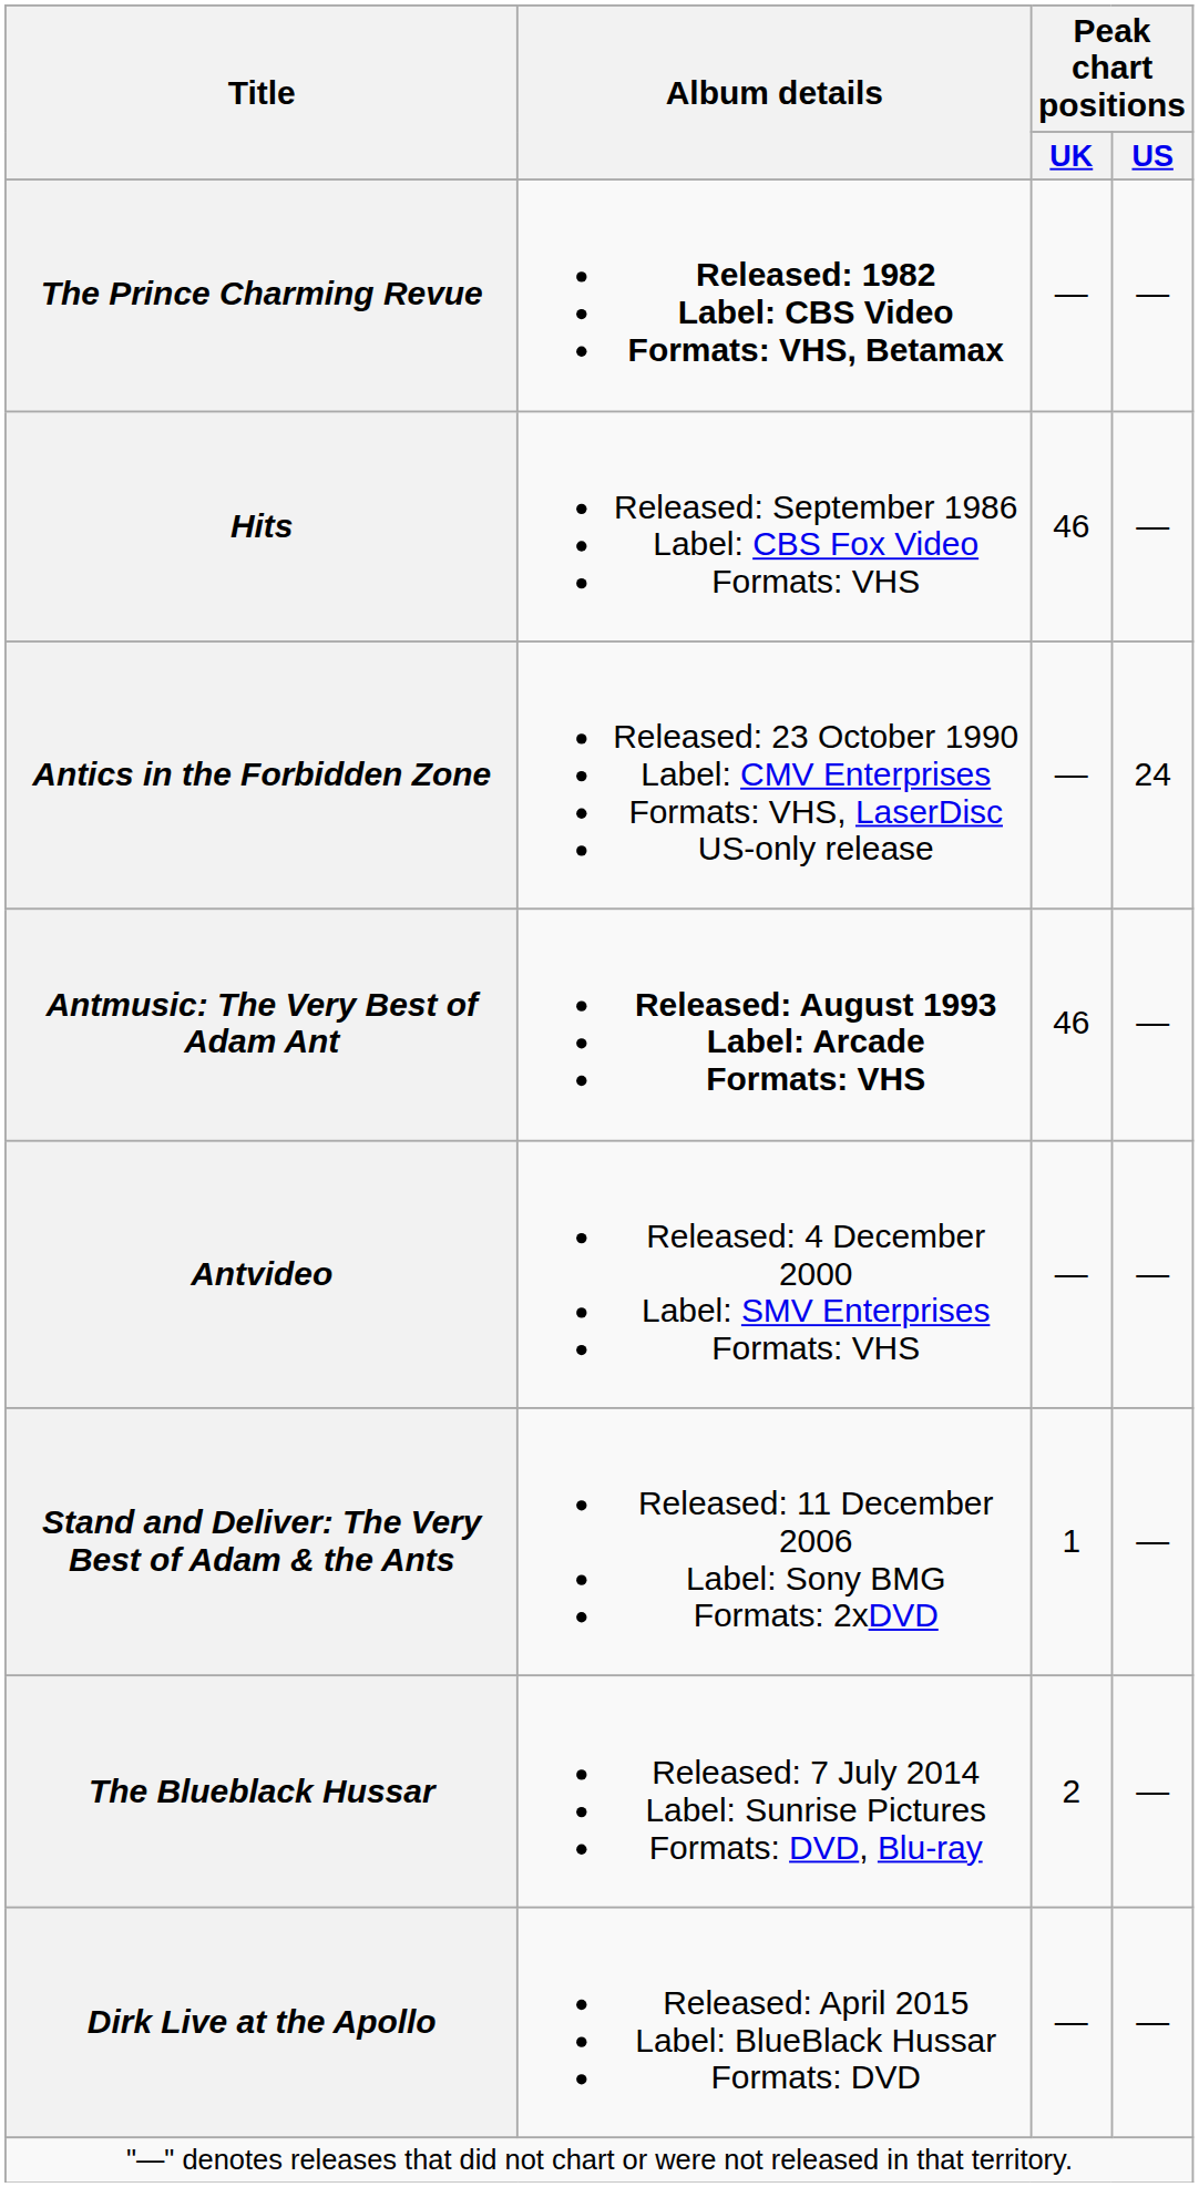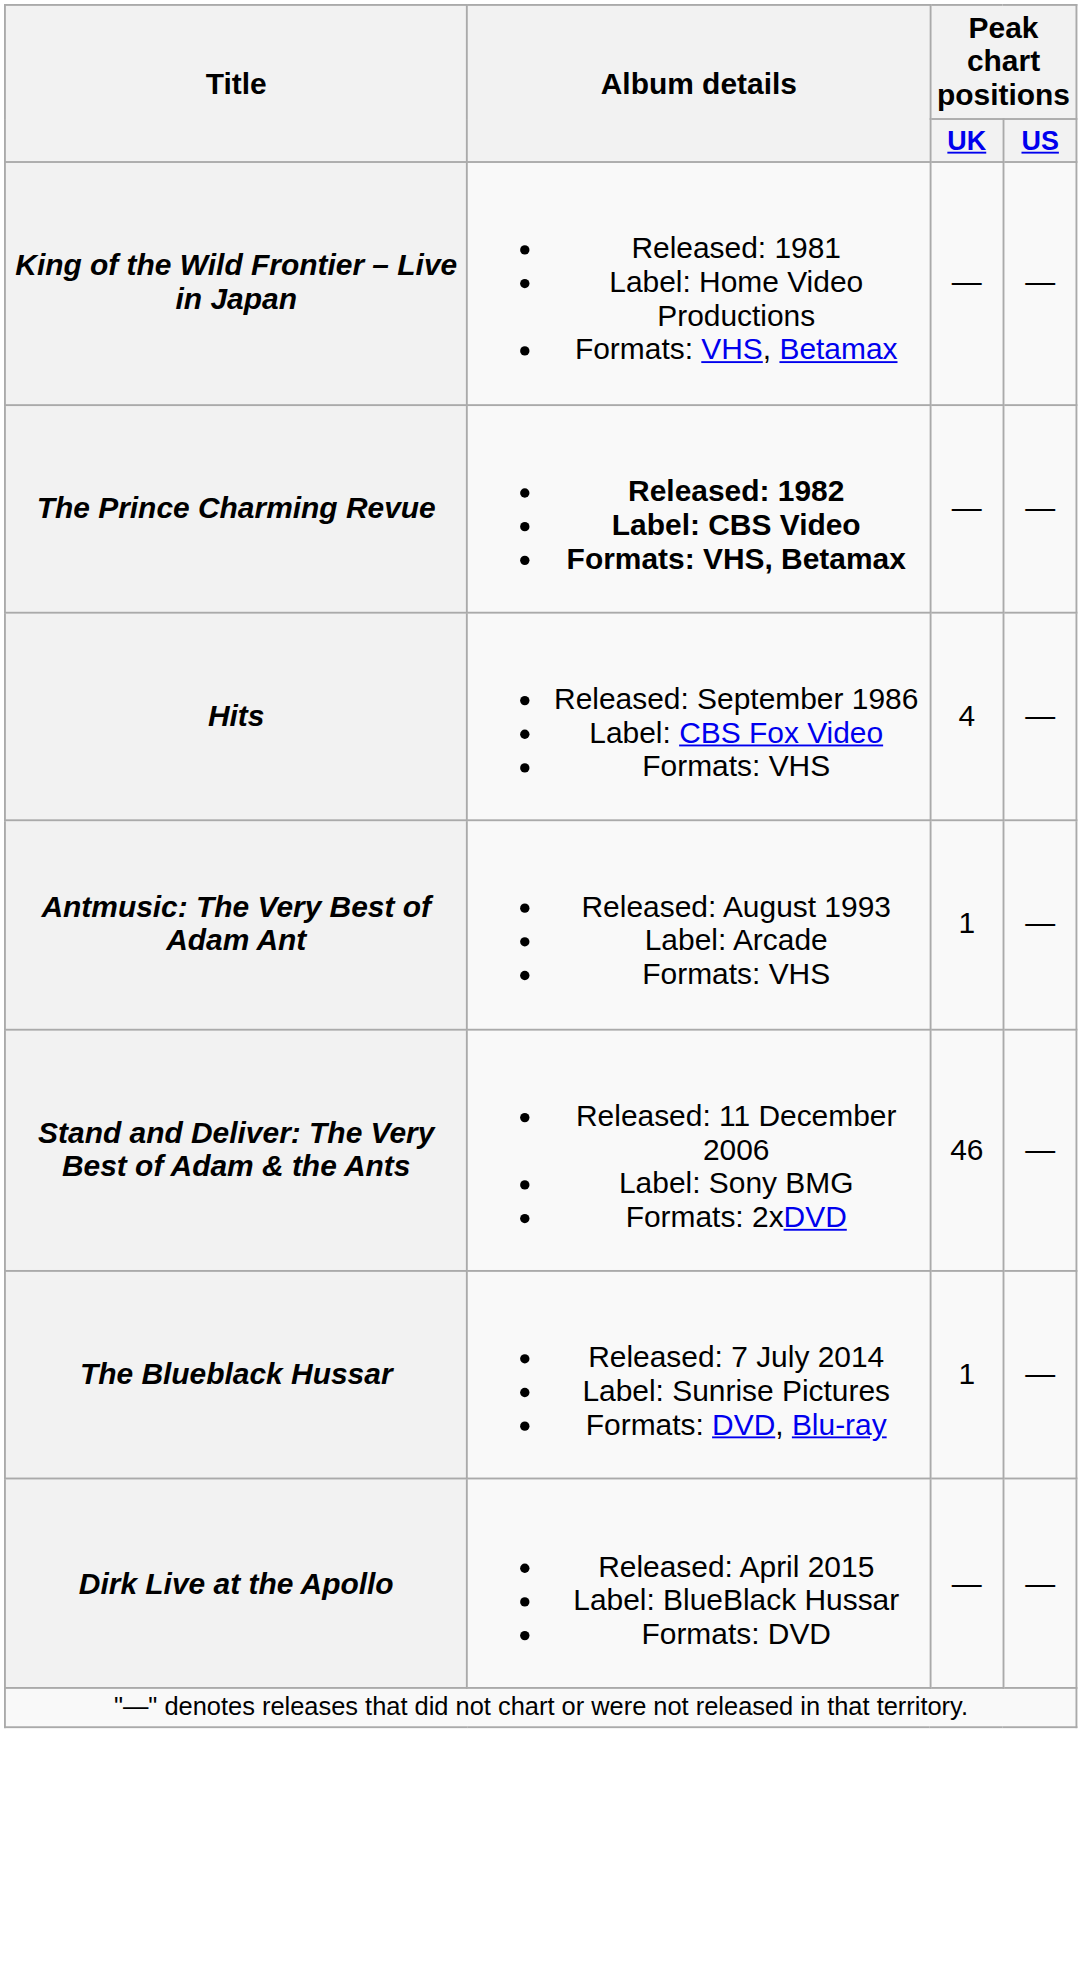+ row: King of the Wild Frontier – Live in Japan | Released: 1981 Label: Home Video Productions Formats: VHS, Betamax | — | —
Hits | Peak chart positions / UK: 46 -> 4
- row: Antics in the Forbidden Zone | Released: 23 October 1990 Label: CMV Enterprises Formats: VHS, LaserDisc US-only release | — | 24
Antmusic: The Very Best of Adam Ant | Album details: bold -> normal
Antmusic: The Very Best of Adam Ant | Peak chart positions / UK: 46 -> 1
- row: Antvideo | Released: 4 December 2000 Label: SMV Enterprises Formats: VHS | — | —
Stand and Deliver: The Very Best of Adam & the Ants | Peak chart positions / UK: 1 -> 46
The Blueblack Hussar | Peak chart positions / UK: 2 -> 1
